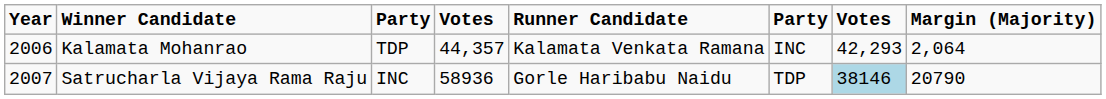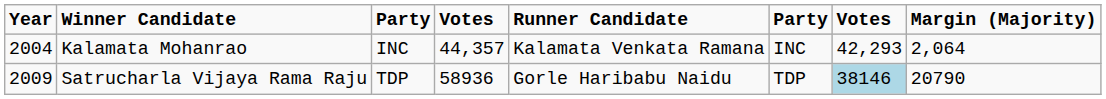Kalamata Mohanrao | Year: 2006 -> 2004
Kalamata Mohanrao | column 3: TDP -> INC
Satrucharla Vijaya Rama Raju | Year: 2007 -> 2009
Satrucharla Vijaya Rama Raju | column 3: INC -> TDP
